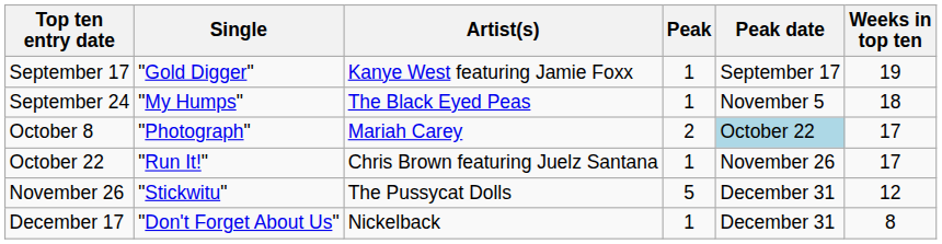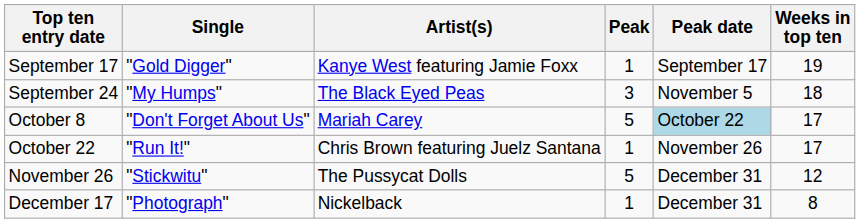September 24 | Peak: 1 -> 3
October 8 | Single: "Photograph" -> "Don't Forget About Us"
October 8 | Peak: 2 -> 5
December 17 | Single: "Don't Forget About Us" -> "Photograph"
